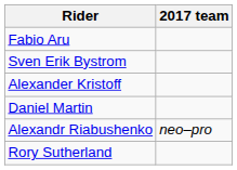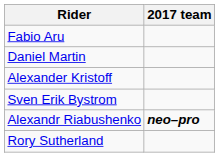rows swapped: Sven Erik Bystrom <-> Daniel Martin
Alexandr Riabushenko | 2017 team: normal -> bold
